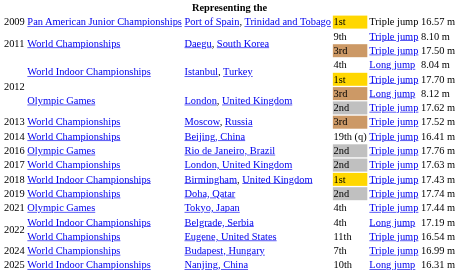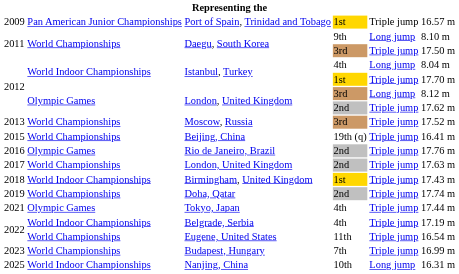Daegu, South Korea / 9th | column 5: Triple jump -> Long jump
Beijing, China | column 1: 2014 -> 2015
Belgrade, Serbia | column 5: Long jump -> Triple jump
Budapest, Hungary | column 1: 2024 -> 2023
